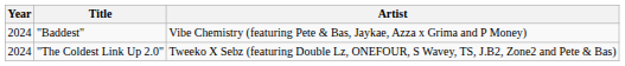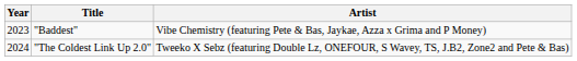"Baddest" | Year: 2024 -> 2023
